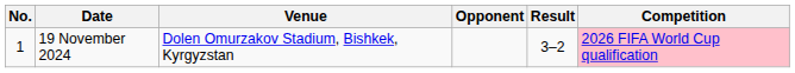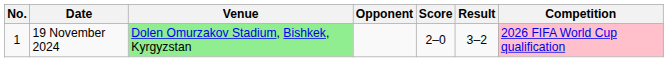+ column: Score | 2–0
19 November 2024 | Venue: no background -> lightgreen background
